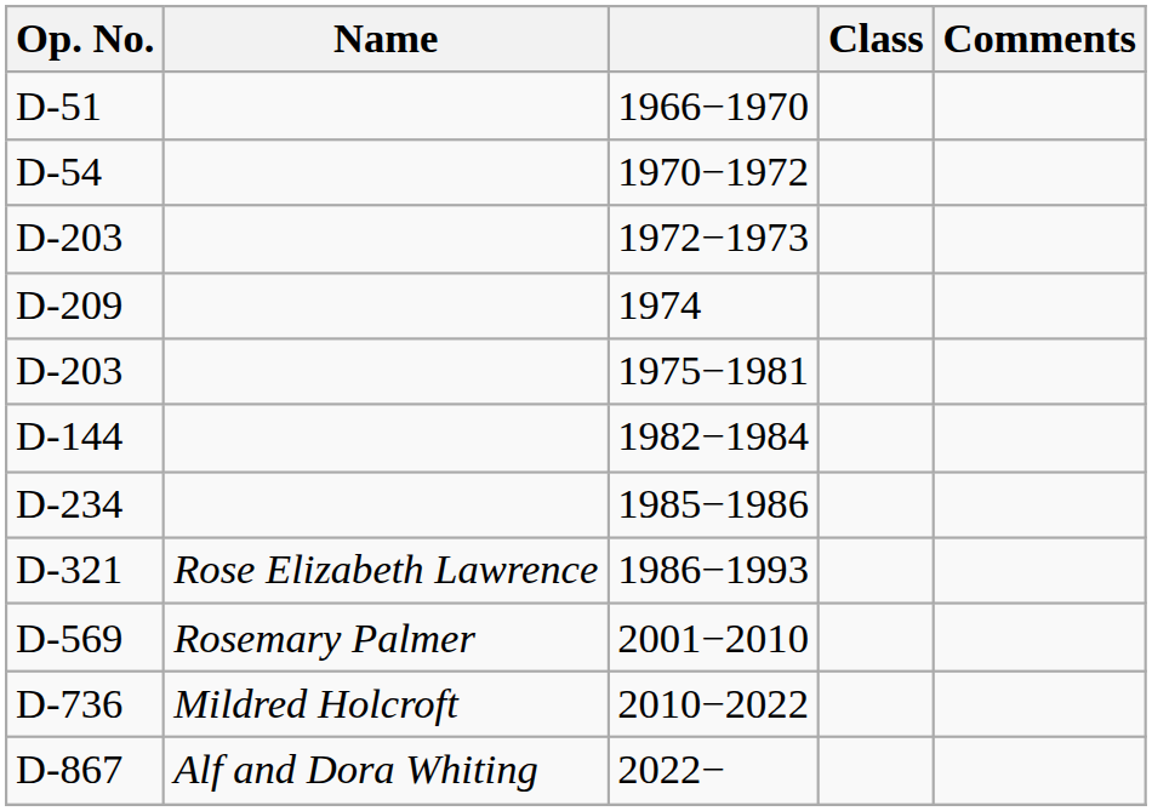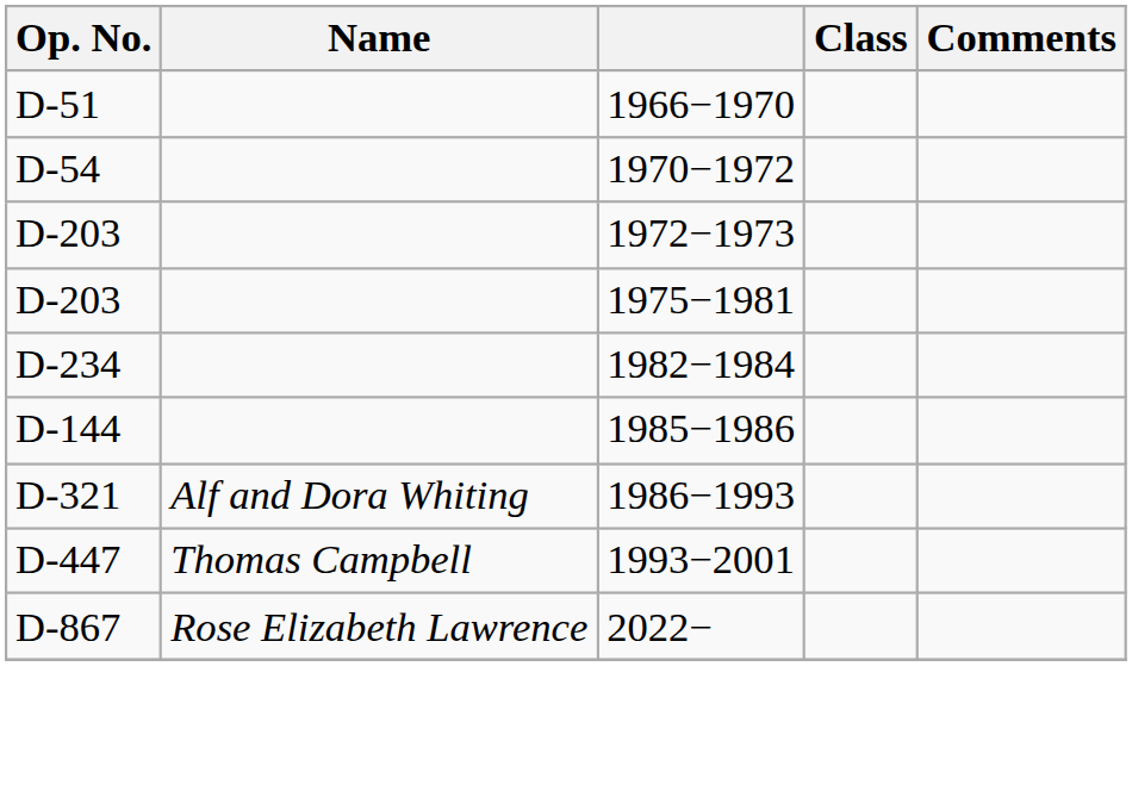- row: D-209 | 1974
1982−1984 | Op. No.: D-144 -> D-234
1985−1986 | Op. No.: D-234 -> D-144
1986−1993 | Name: Rose Elizabeth Lawrence -> Alf and Dora Whiting
+ row: D-447 | Thomas Campbell | 1993−2001
- row: D-569 | Rosemary Palmer | 2001−2010
- row: D-736 | Mildred Holcroft | 2010−2022
2022− | Name: Alf and Dora Whiting -> Rose Elizabeth Lawrence
